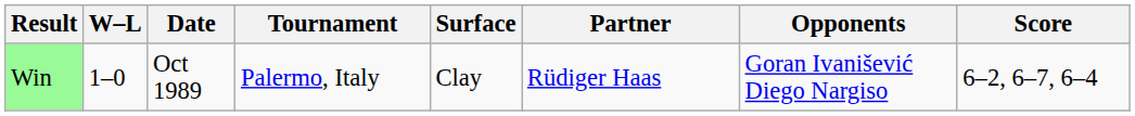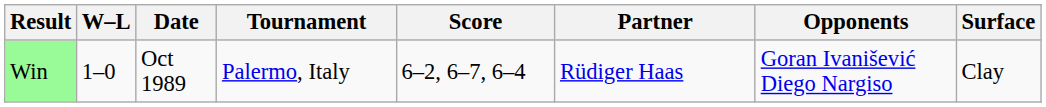columns swapped: Surface <-> Score
